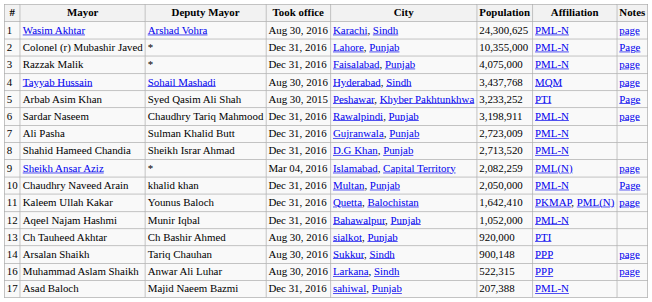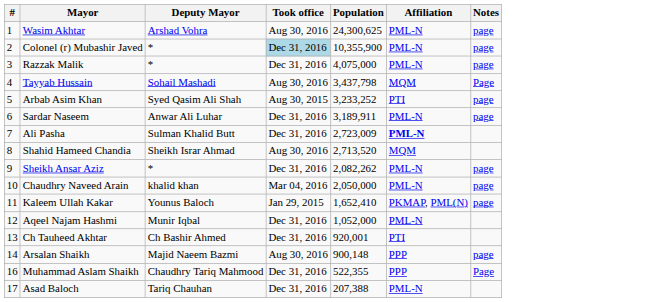- column: City | Karachi, Sindh | Lahore, Punjab | Faisalabad, Punjab | Hyderabad, Sindh | Peshawar, Khyber Pakhtunkhwa | Rawalpindi, Punjab | Gujranwala, Punjab | D.G Khan, Punjab | Islamabad, Capital Territory | Multan, Punjab | Quetta, Balochistan | Bahawalpur, Punjab | sialkot, Punjab | Sukkur, Sindh | Larkana, Sindh | sahiwal, Punjab
Colonel (r) Mubashir Javed | Took office: no background -> lightblue background
Colonel (r) Mubashir Javed | Population: 10,355,000 -> 10,355,900
Colonel (r) Mubashir Javed | Notes: Page -> page
Tayyab Hussain | Population: 3,437,768 -> 3,437,798
Tayyab Hussain | Notes: page -> Page
Arbab Asim Khan | Notes: Page -> page
Sardar Naseem | Deputy Mayor: Chaudhry Tariq Mahmood -> Anwar Ali Luhar
Sardar Naseem | Population: 3,198,911 -> 3,189,911
Ali Pasha | Affiliation: normal -> bold
Shahid Hameed Chandia | Took office: Dec 31, 2016 -> Aug 30, 2016
Shahid Hameed Chandia | Affiliation: PML-N -> MQM
Sheikh Ansar Aziz | Took office: Mar 04, 2016 -> Dec 31, 2016
Sheikh Ansar Aziz | Population: 2,082,259 -> 2,082,262
Sheikh Ansar Aziz | Affiliation: PML(N) -> PML-N
Chaudhry Naveed Arain | Took office: Dec 31, 2016 -> Mar 04, 2016
Chaudhry Naveed Arain | Notes: Page -> page
Kaleem Ullah Kakar | Took office: Dec 31, 2016 -> Jan 29, 2015
Kaleem Ullah Kakar | Population: 1,642,410 -> 1,652,410
Ch Tauheed Akhtar | Took office: Aug 30, 2016 -> Dec 31, 2016
Ch Tauheed Akhtar | Population: 920,000 -> 920,001
Arsalan Shaikh | Deputy Mayor: Tariq Chauhan -> Majid Naeem Bazmi
Muhammad Aslam Shaikh | Deputy Mayor: Anwar Ali Luhar -> Chaudhry Tariq Mahmood
Muhammad Aslam Shaikh | Took office: Aug 30, 2016 -> Dec 31, 2016
Muhammad Aslam Shaikh | Population: 522,315 -> 522,355
Muhammad Aslam Shaikh | Notes: page -> Page
Asad Baloch | Deputy Mayor: Majid Naeem Bazmi -> Tariq Chauhan
